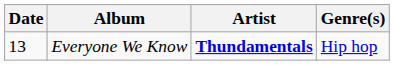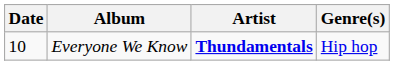Everyone We Know | Date: 13 -> 10
